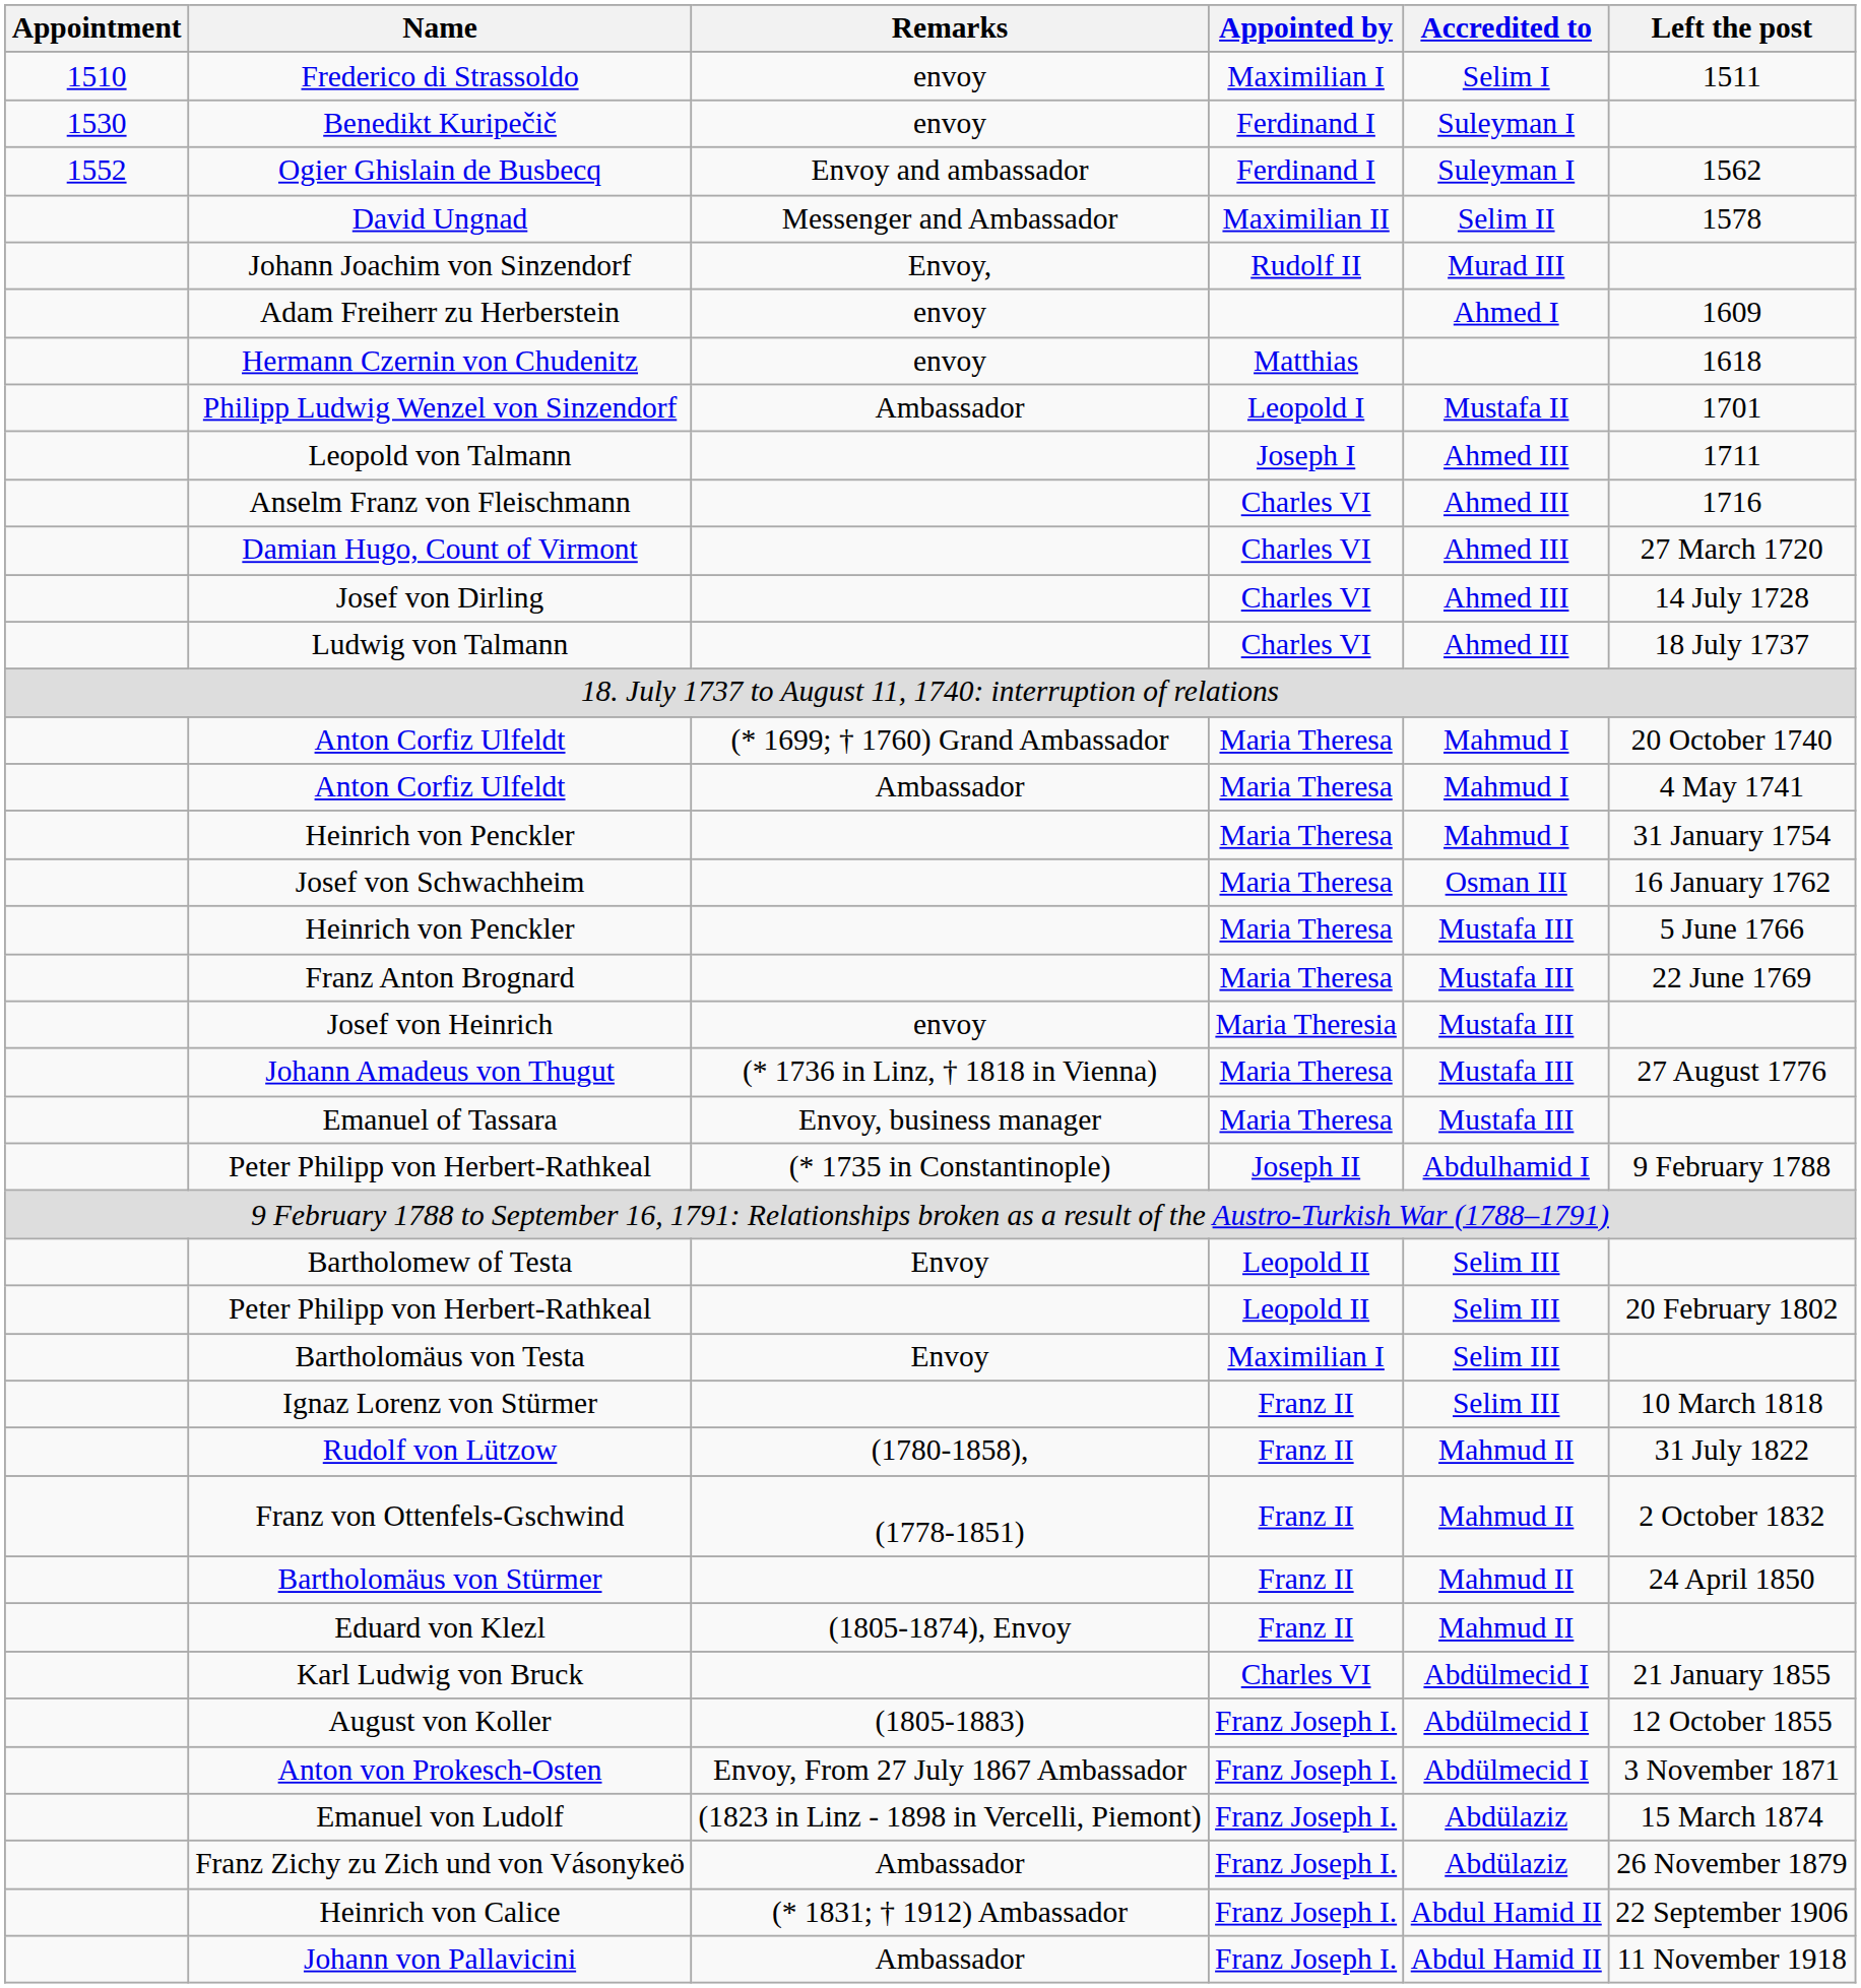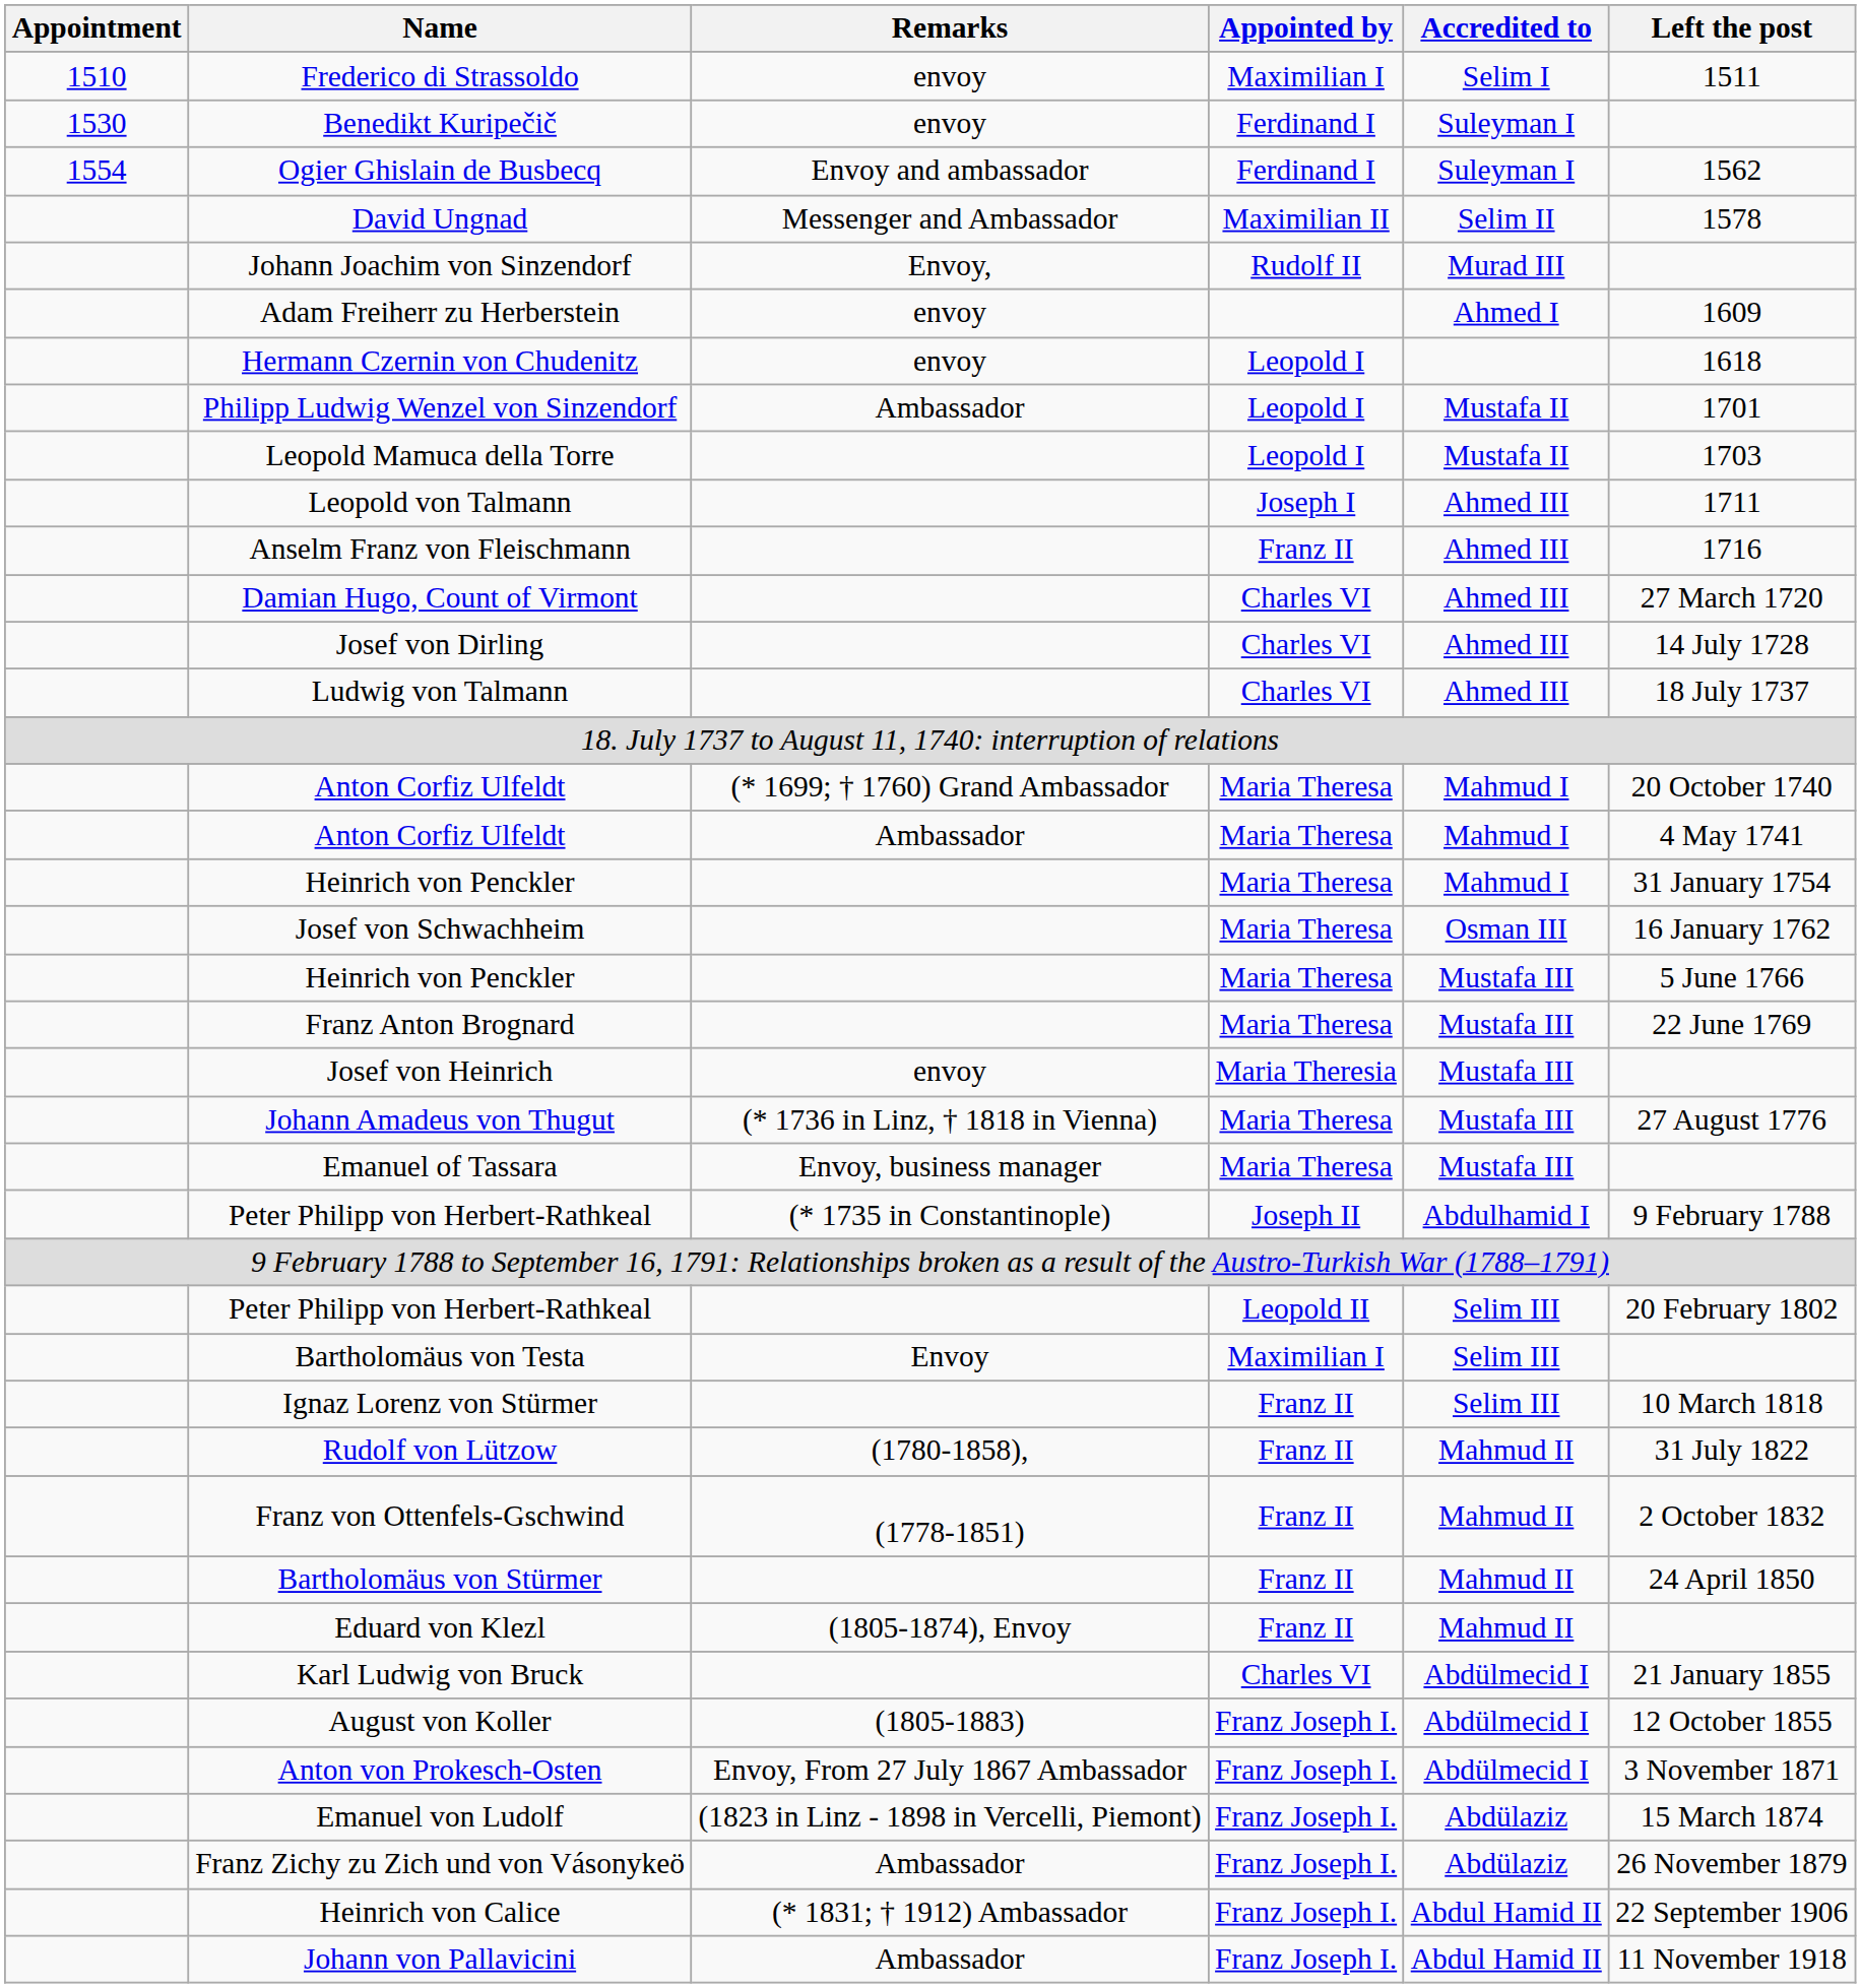Ogier Ghislain de Busbecq | Appointment: 1552 -> 1554
Hermann Czernin von Chudenitz | Appointed by: Matthias -> Leopold I
+ row: Leopold Mamuca della Torre | Leopold I | Mustafa II | 1703
Anselm Franz von Fleischmann | Appointed by: Charles VI -> Franz II
- row: Bartholomew of Testa | Envoy | Leopold II | Selim III
